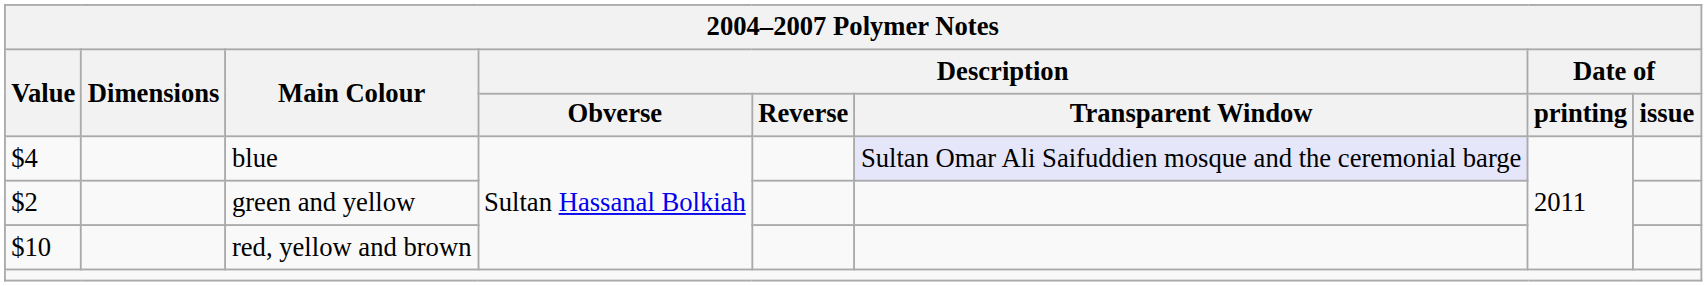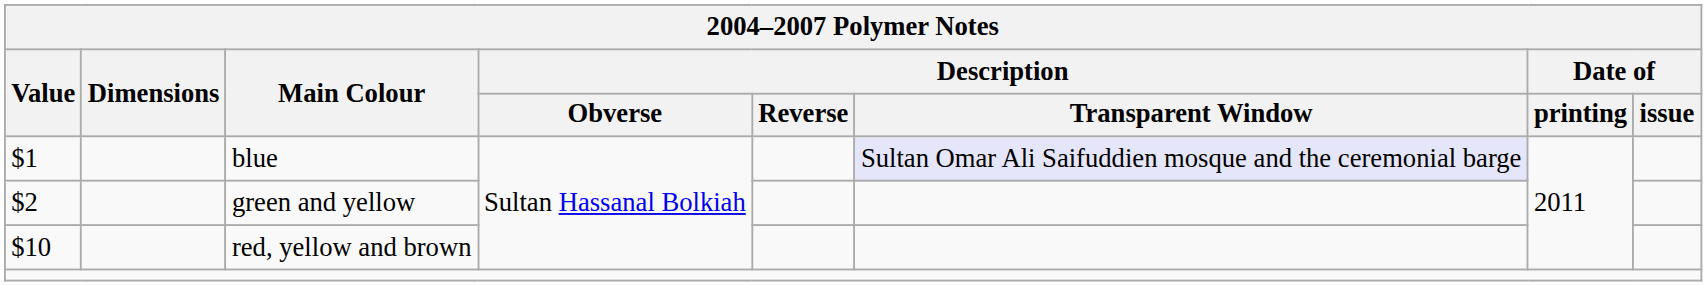blue | Value: $4 -> $1
